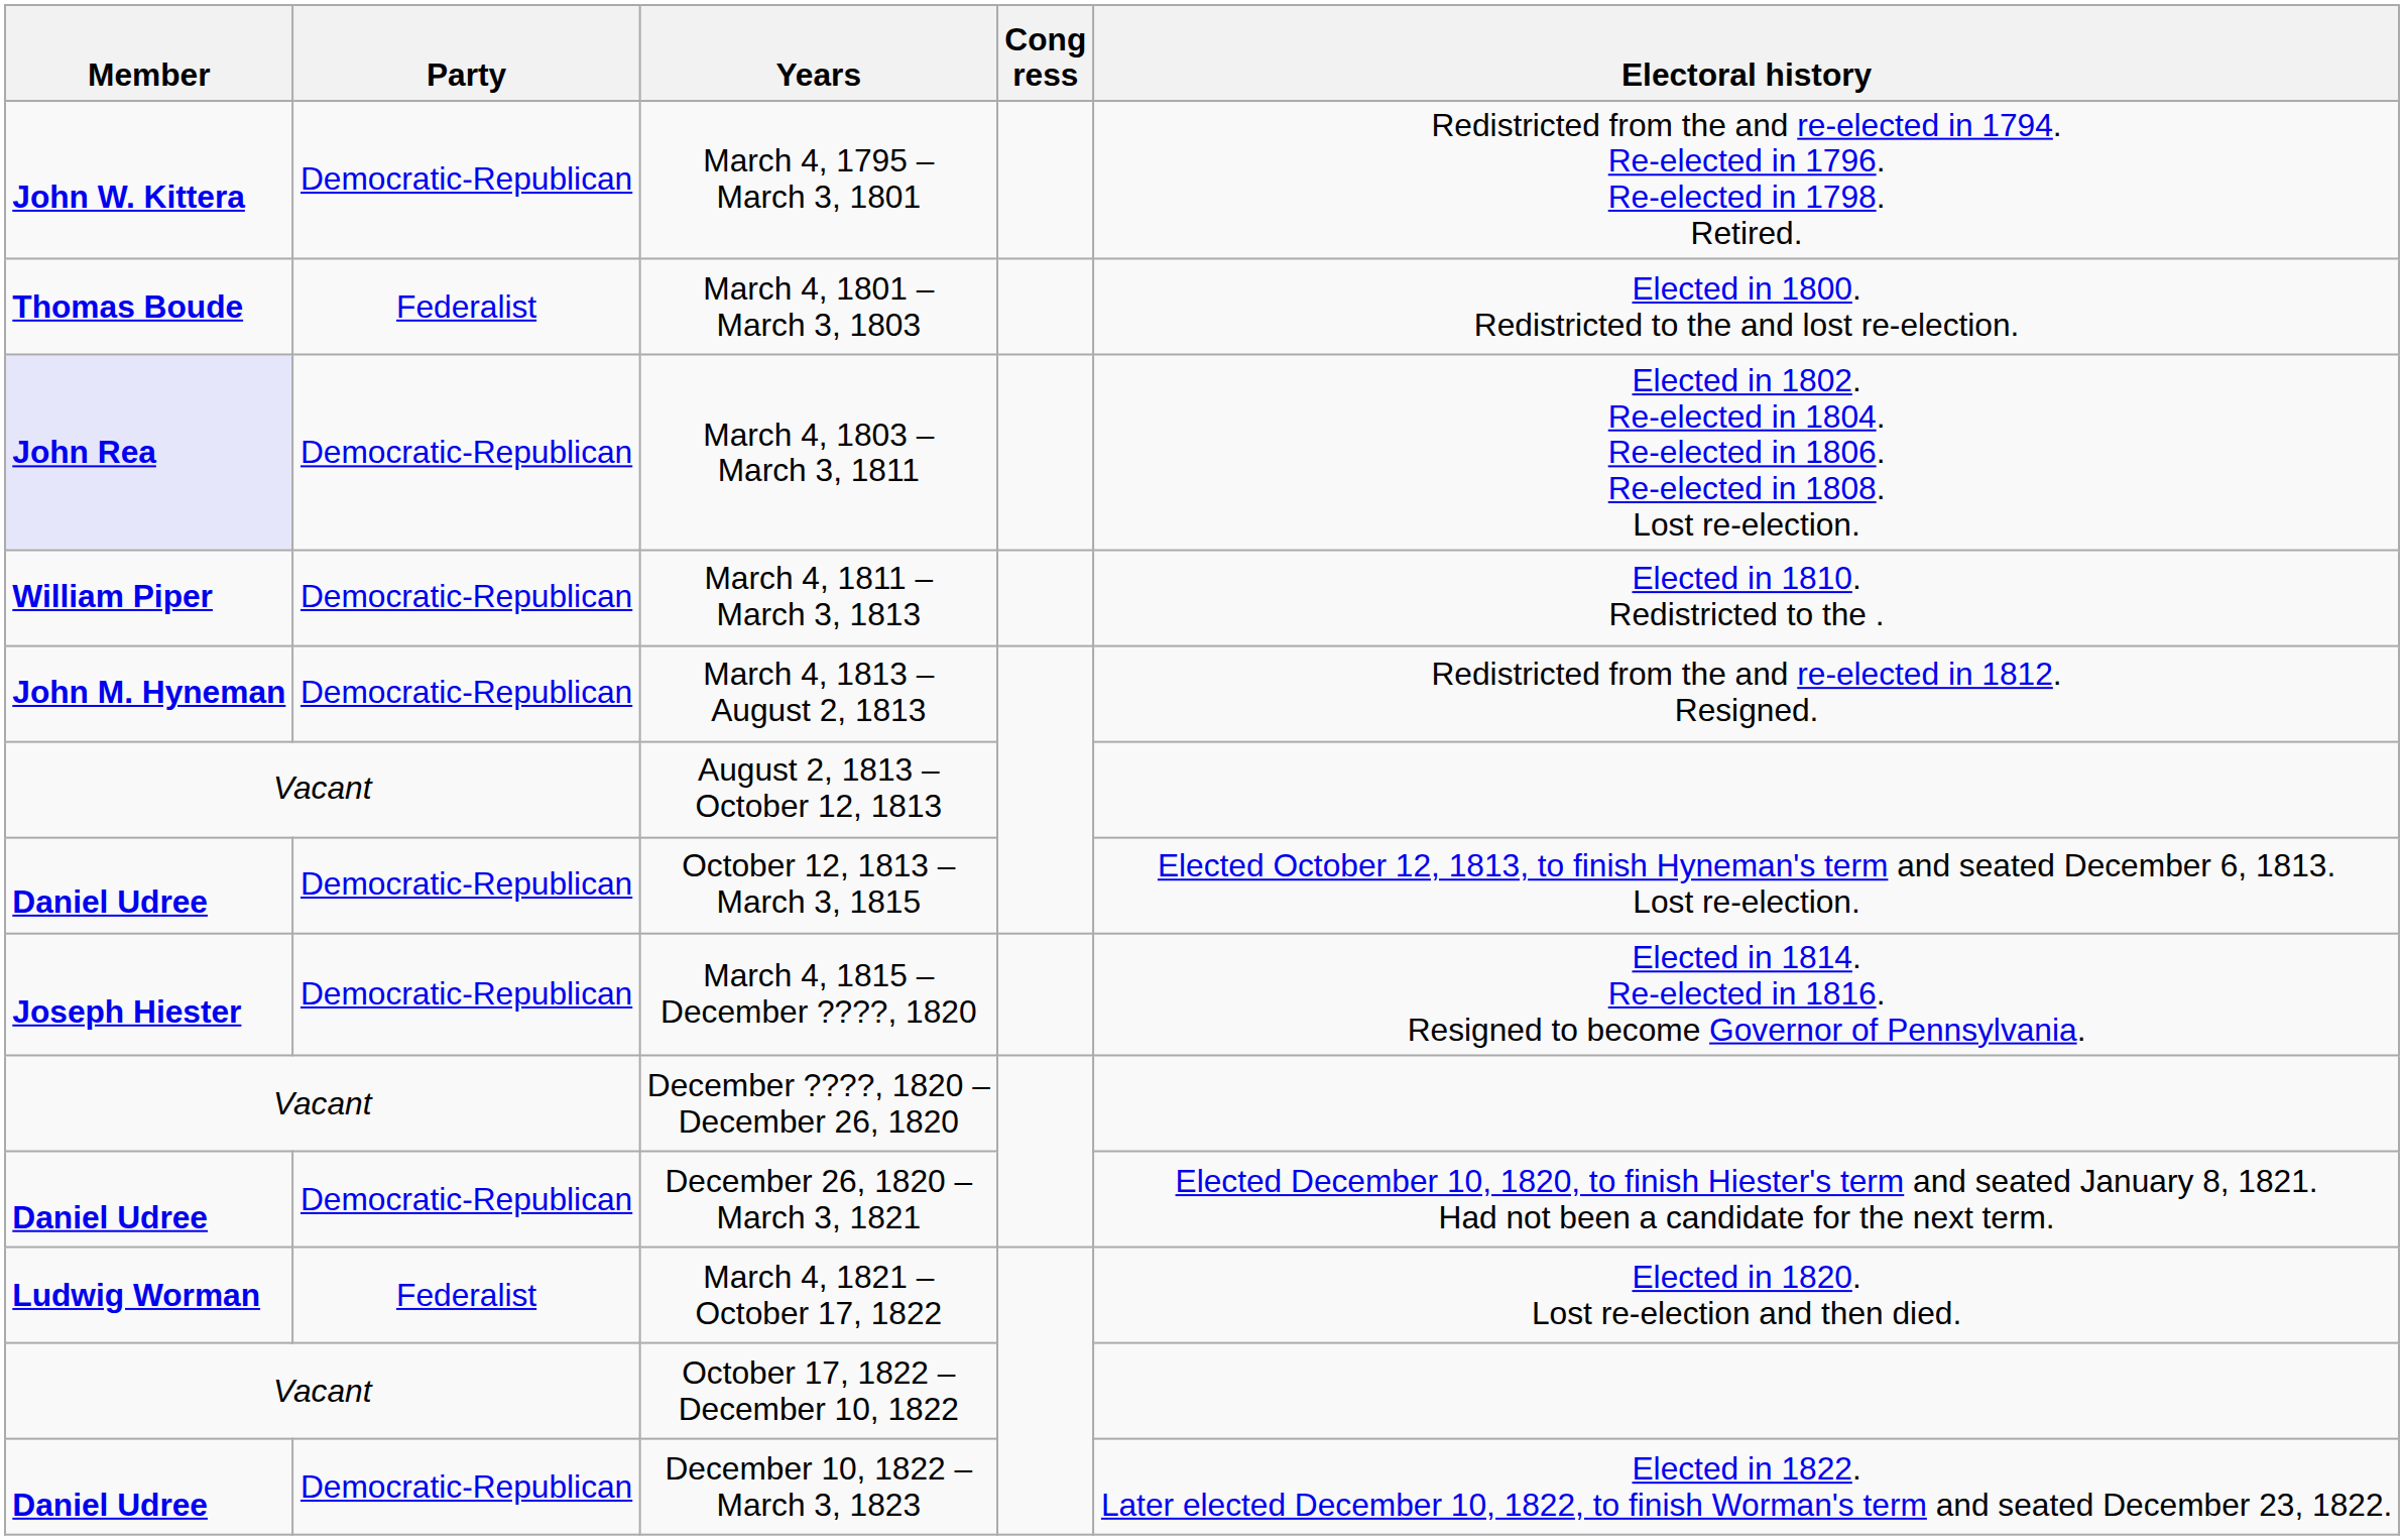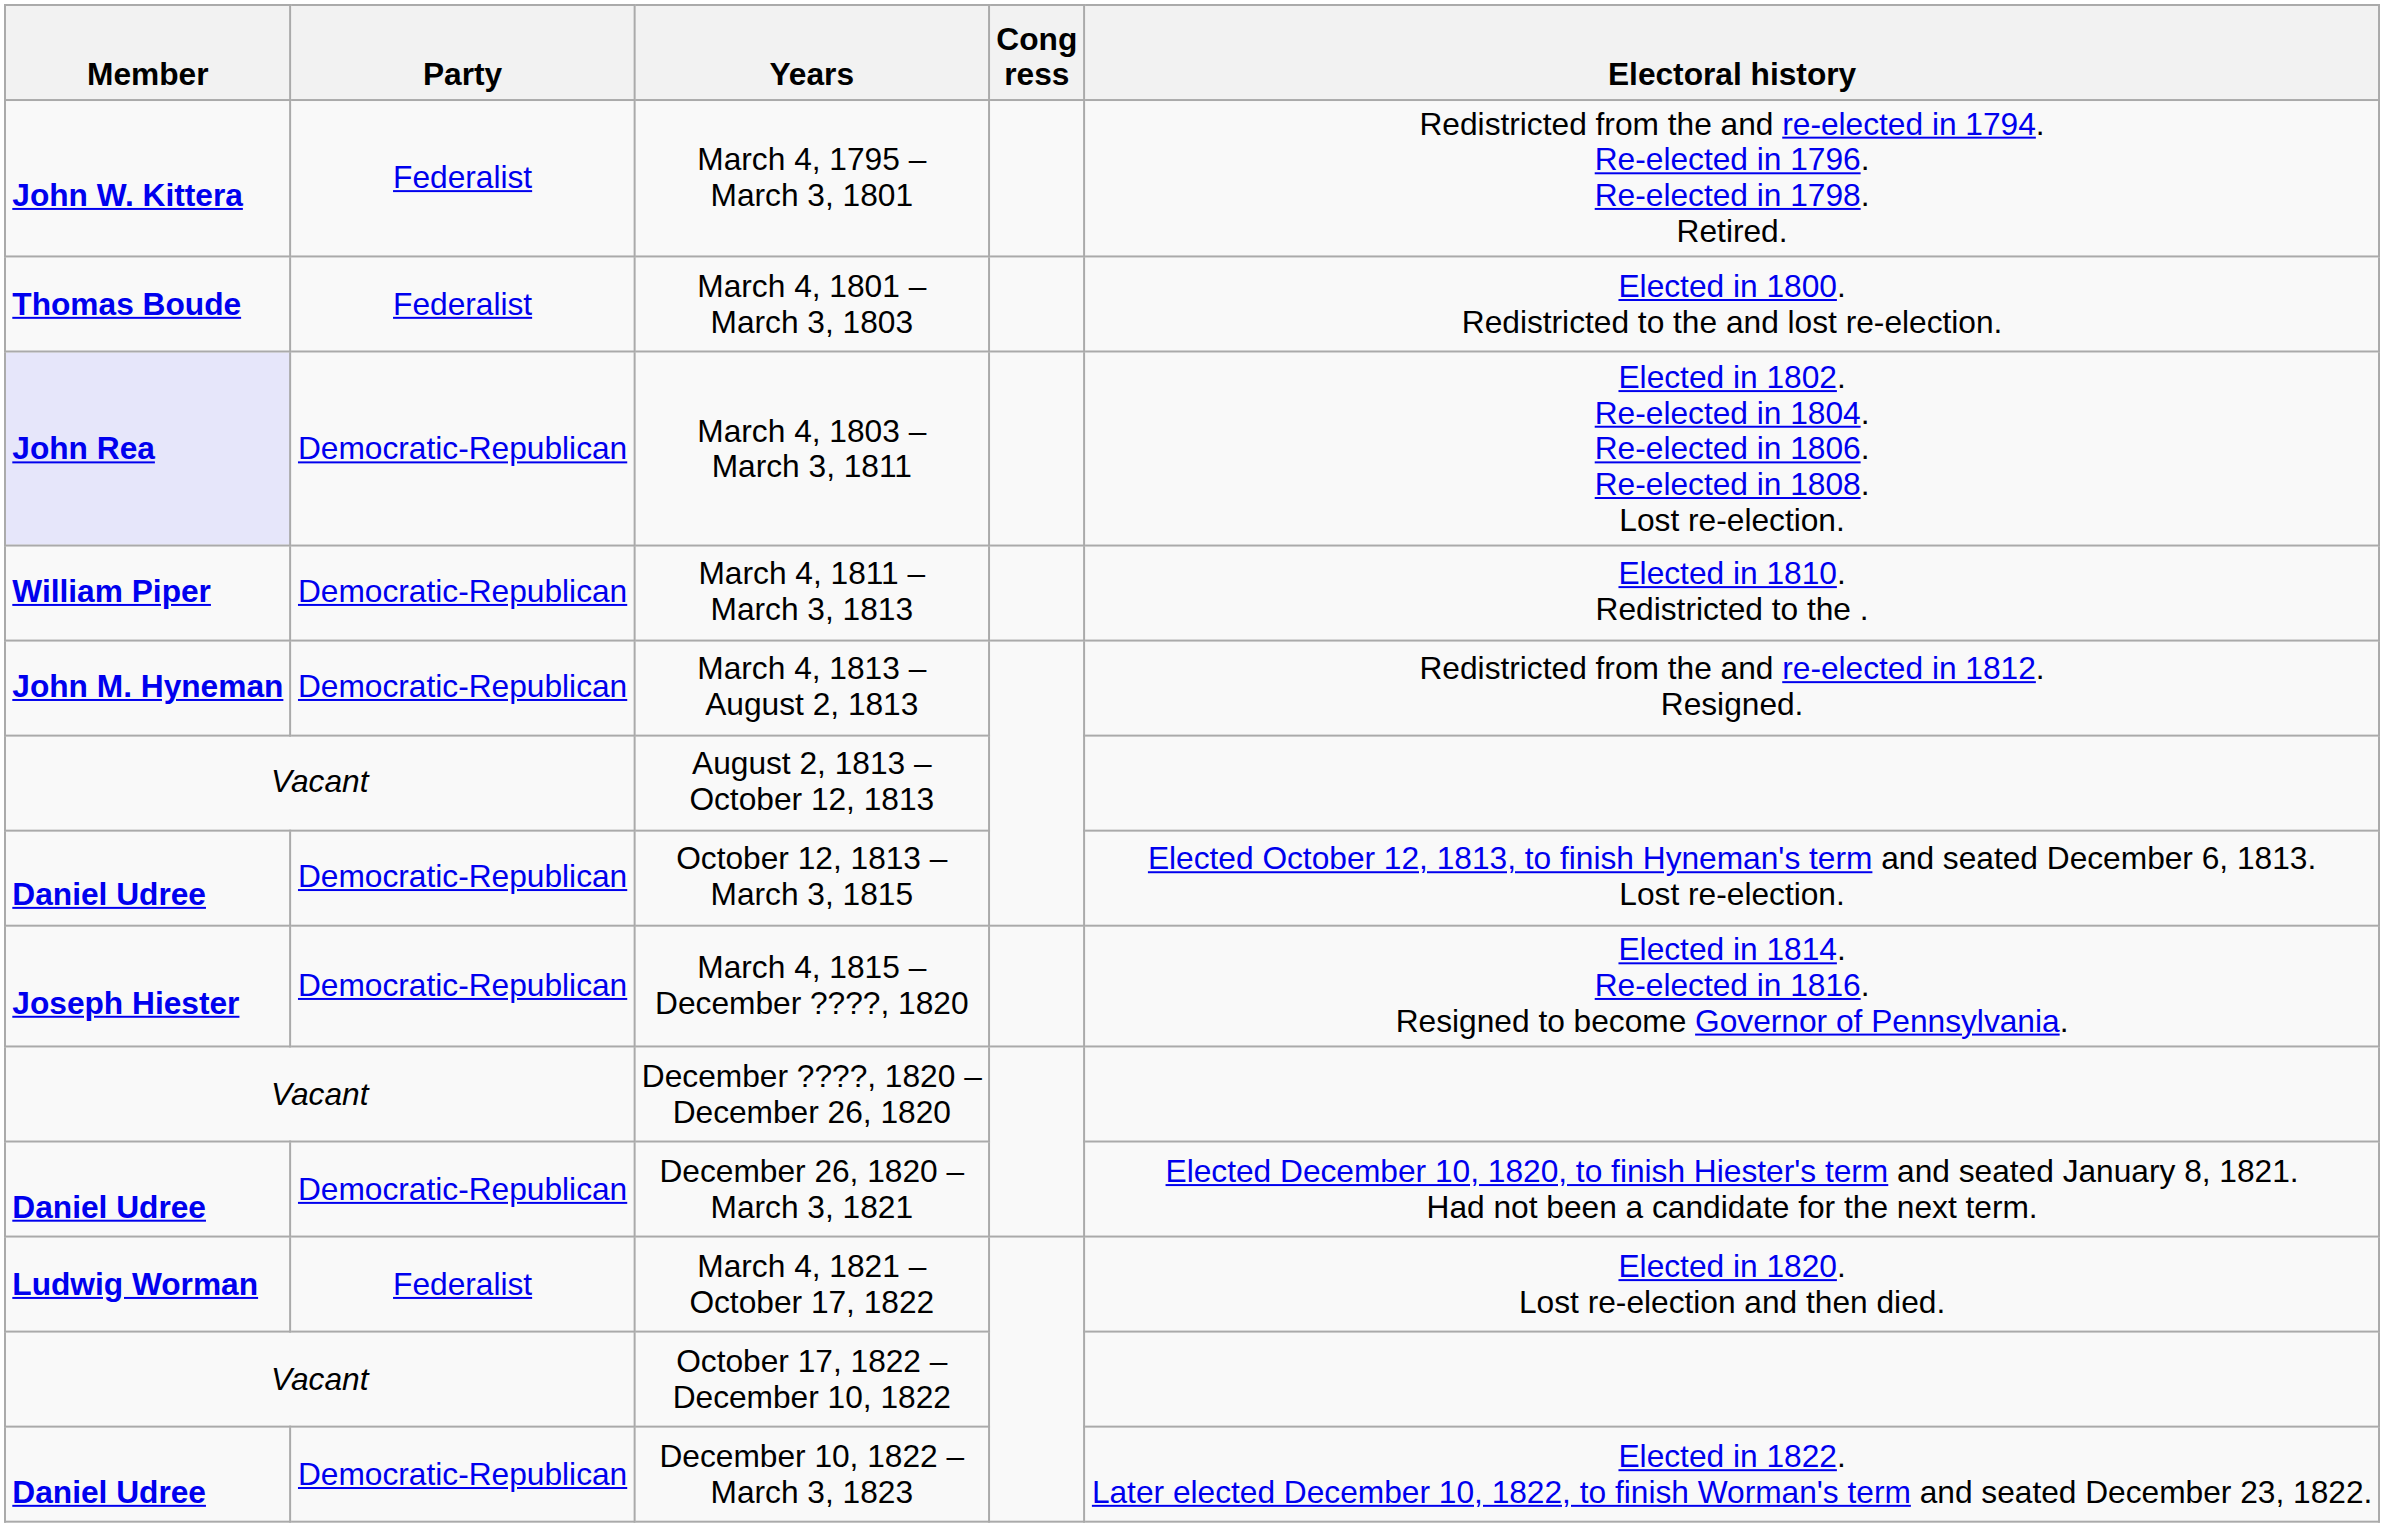March 4, 1795 – March 3, 1801 | Party: Democratic-Republican -> Federalist
